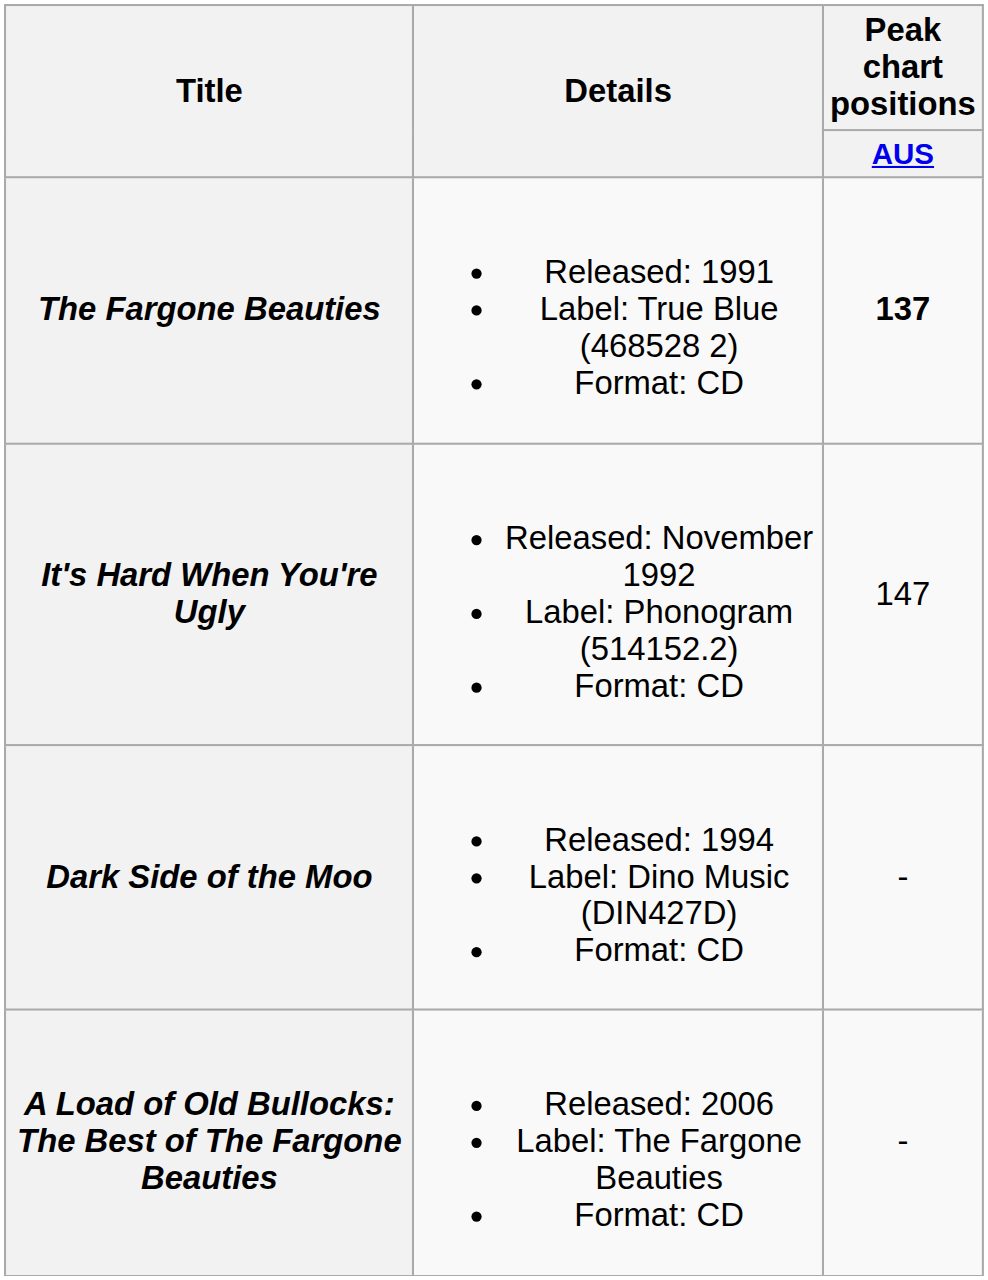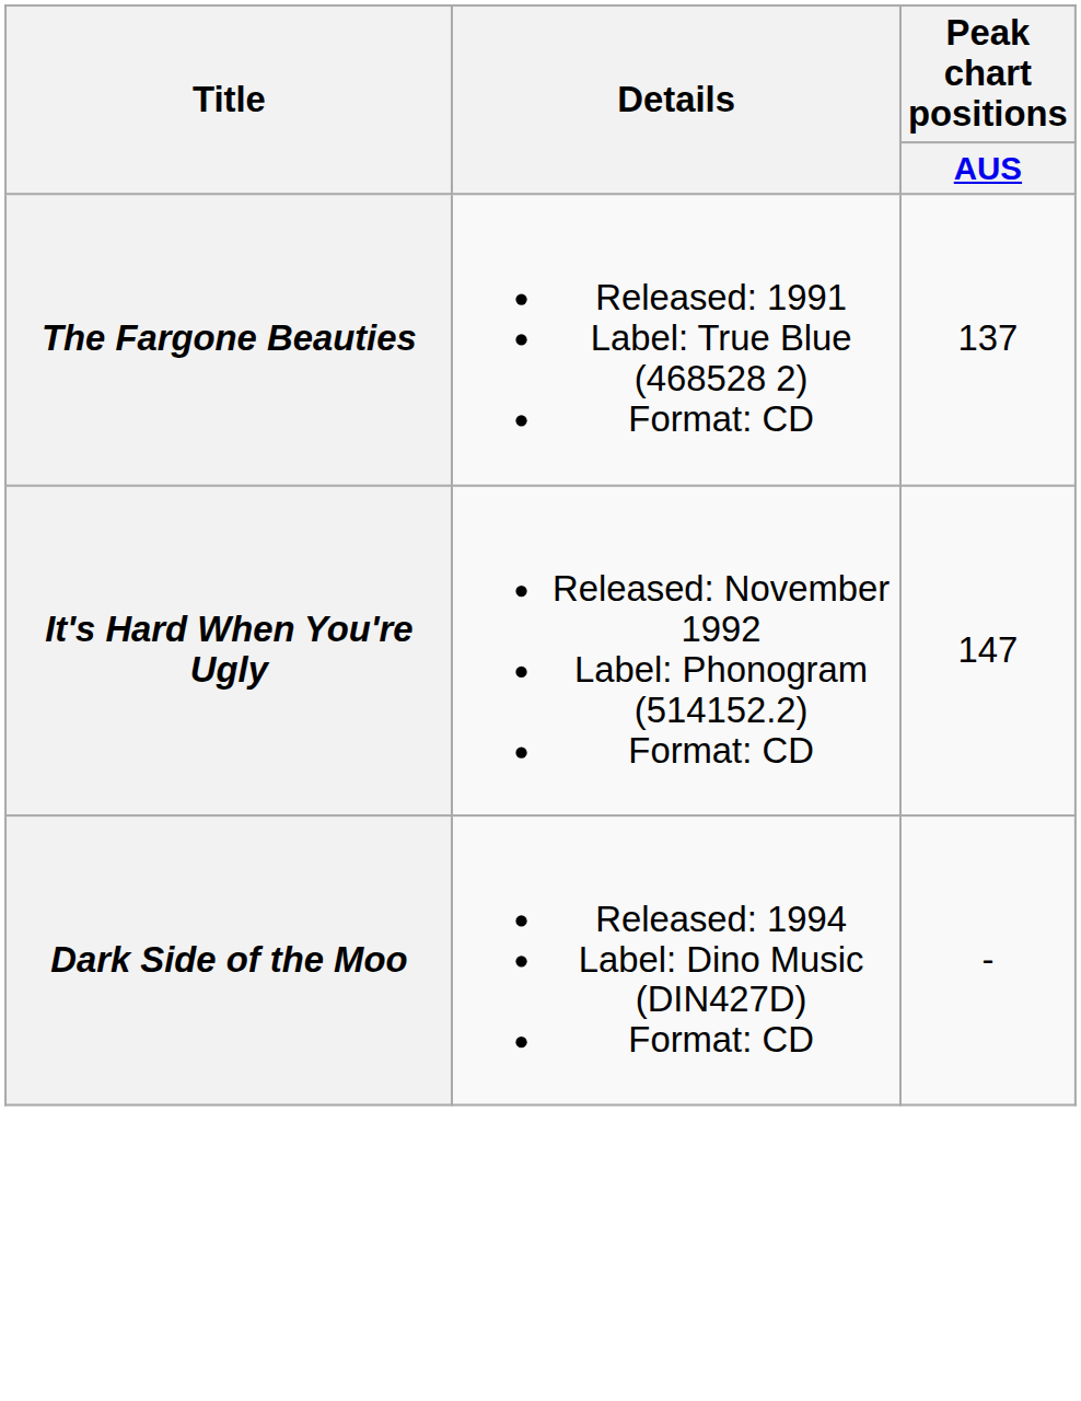The Fargone Beauties | Peak chart positions / AUS: bold -> normal
- row: A Load of Old Bullocks: The Best of The Fargone Beauties | Released: 2006 Label: The Fargone Beauties Format: CD | -
